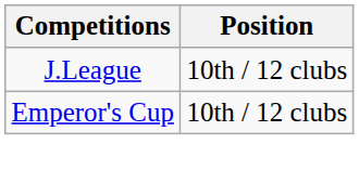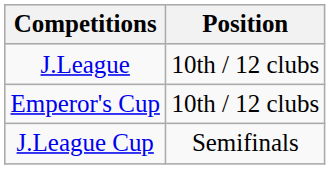+ row: J.League Cup | Semifinals
